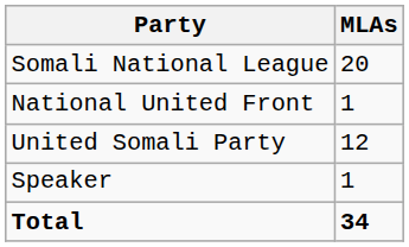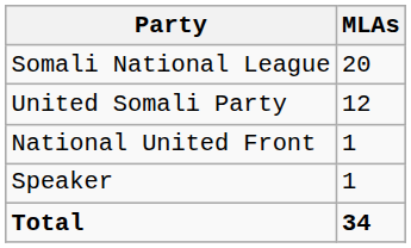rows swapped: National United Front <-> United Somali Party
